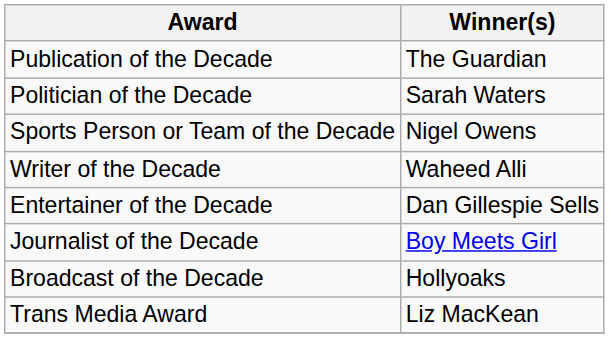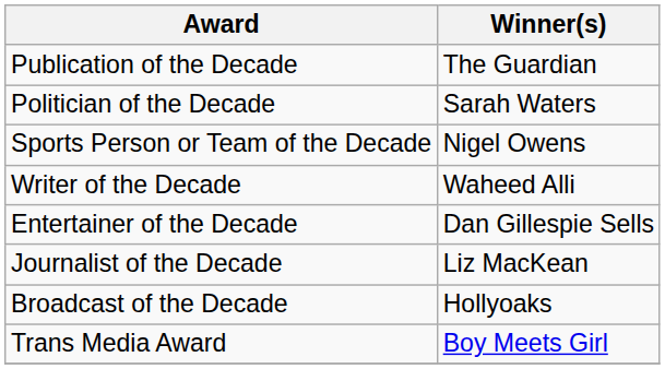Journalist of the Decade | Winner(s): Boy Meets Girl -> Liz MacKean
Trans Media Award | Winner(s): Liz MacKean -> Boy Meets Girl
